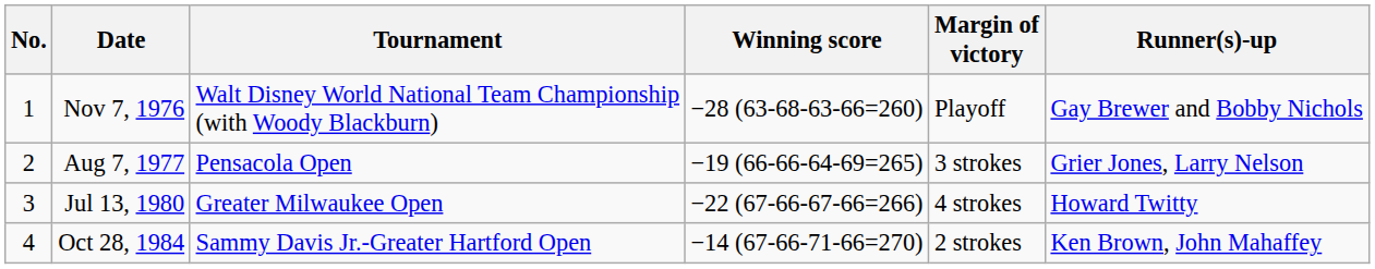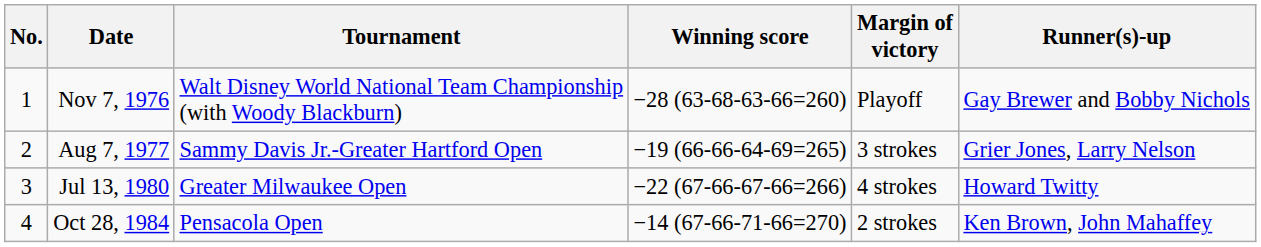Aug 7, 1977 | Tournament: Pensacola Open -> Sammy Davis Jr.-Greater Hartford Open
Oct 28, 1984 | Tournament: Sammy Davis Jr.-Greater Hartford Open -> Pensacola Open
